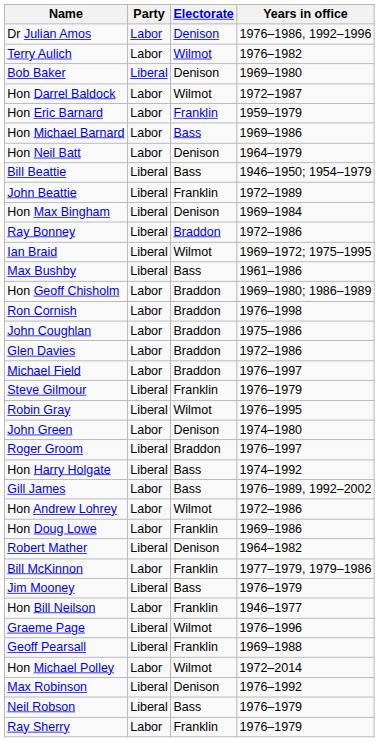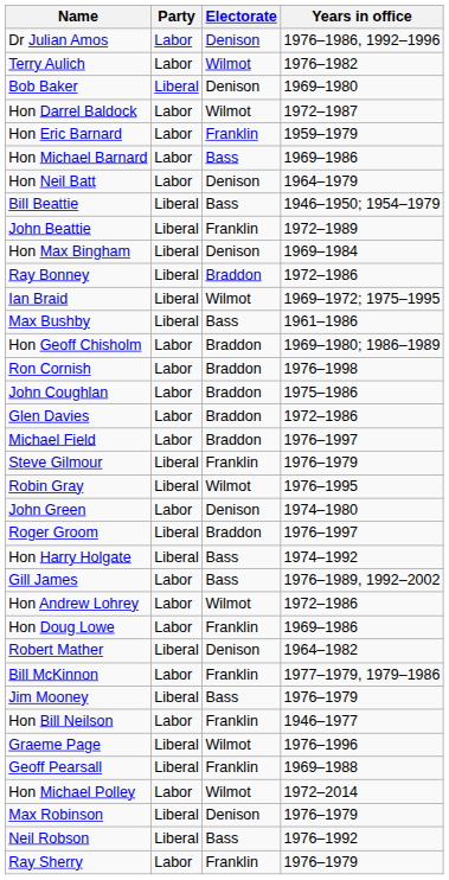Max Robinson | Years in office: 1976–1992 -> 1976–1979
Neil Robson | Years in office: 1976–1979 -> 1976–1992
